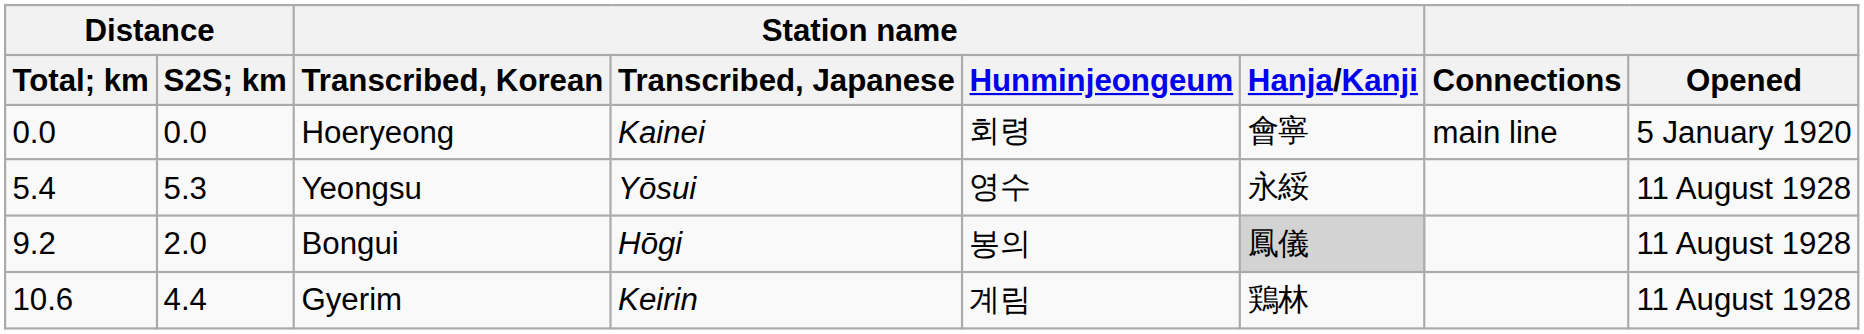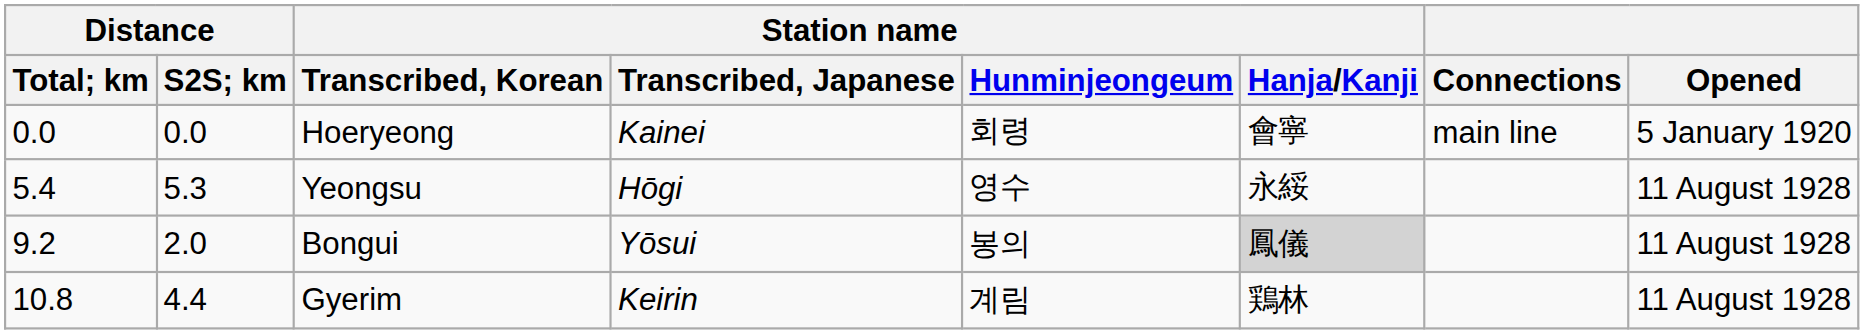Yeongsu | Station name / Transcribed, Japanese: Yōsui -> Hōgi
Bongui | Station name / Transcribed, Japanese: Hōgi -> Yōsui
Gyerim | Distance / Total; km: 10.6 -> 10.8
